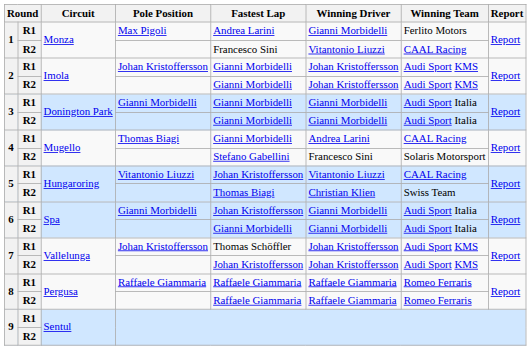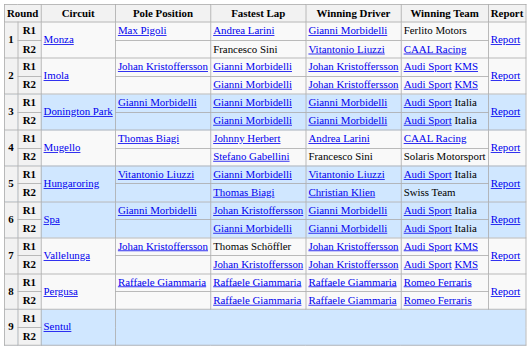4 / Thomas Biagi | Fastest Lap: Gianni Morbidelli -> Johnny Herbert
5 / Vitantonio Liuzzi | Fastest Lap: Johan Kristoffersson -> Gianni Morbidelli
5 / Vitantonio Liuzzi | Winning Team: CAAL Racing -> Audi Sport Italia
